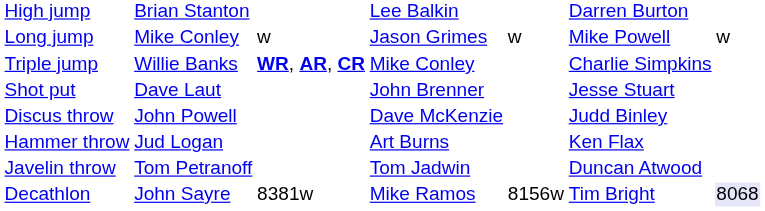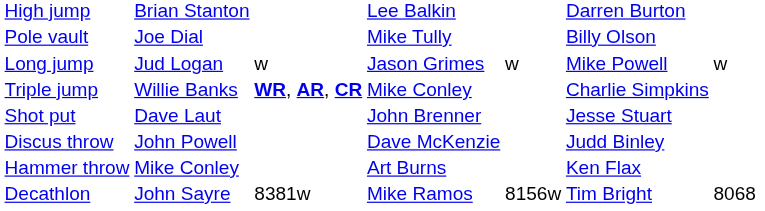+ row: Pole vault | Joe Dial | Mike Tully | Billy Olson
Long jump | column 2: Mike Conley -> Jud Logan
Hammer throw | column 2: Jud Logan -> Mike Conley
- row: Javelin throw | Tom Petranoff | Tom Jadwin | Duncan Atwood
Decathlon | column 7: lavender background -> no background
